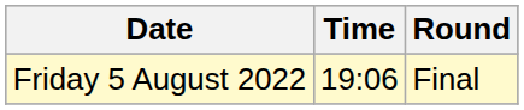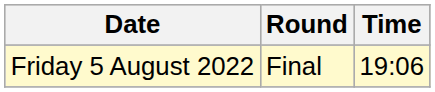columns swapped: Time <-> Round
